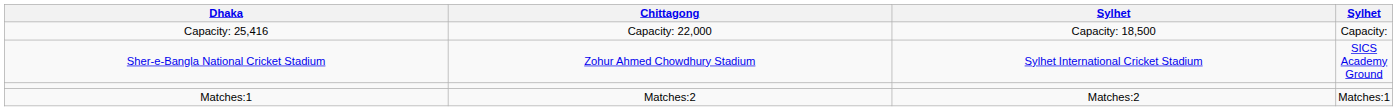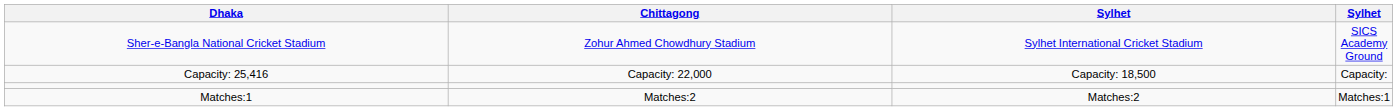rows swapped: Sher-e-Bangla National Cricket Stadium <-> Capacity: 25,416
